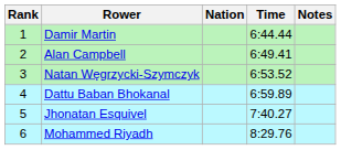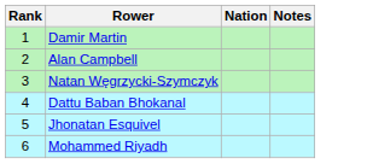- column: Time | 6:44.44 | 6:49.41 | 6:53.52 | 6:59.89 | 7:40.27 | 8:29.76
